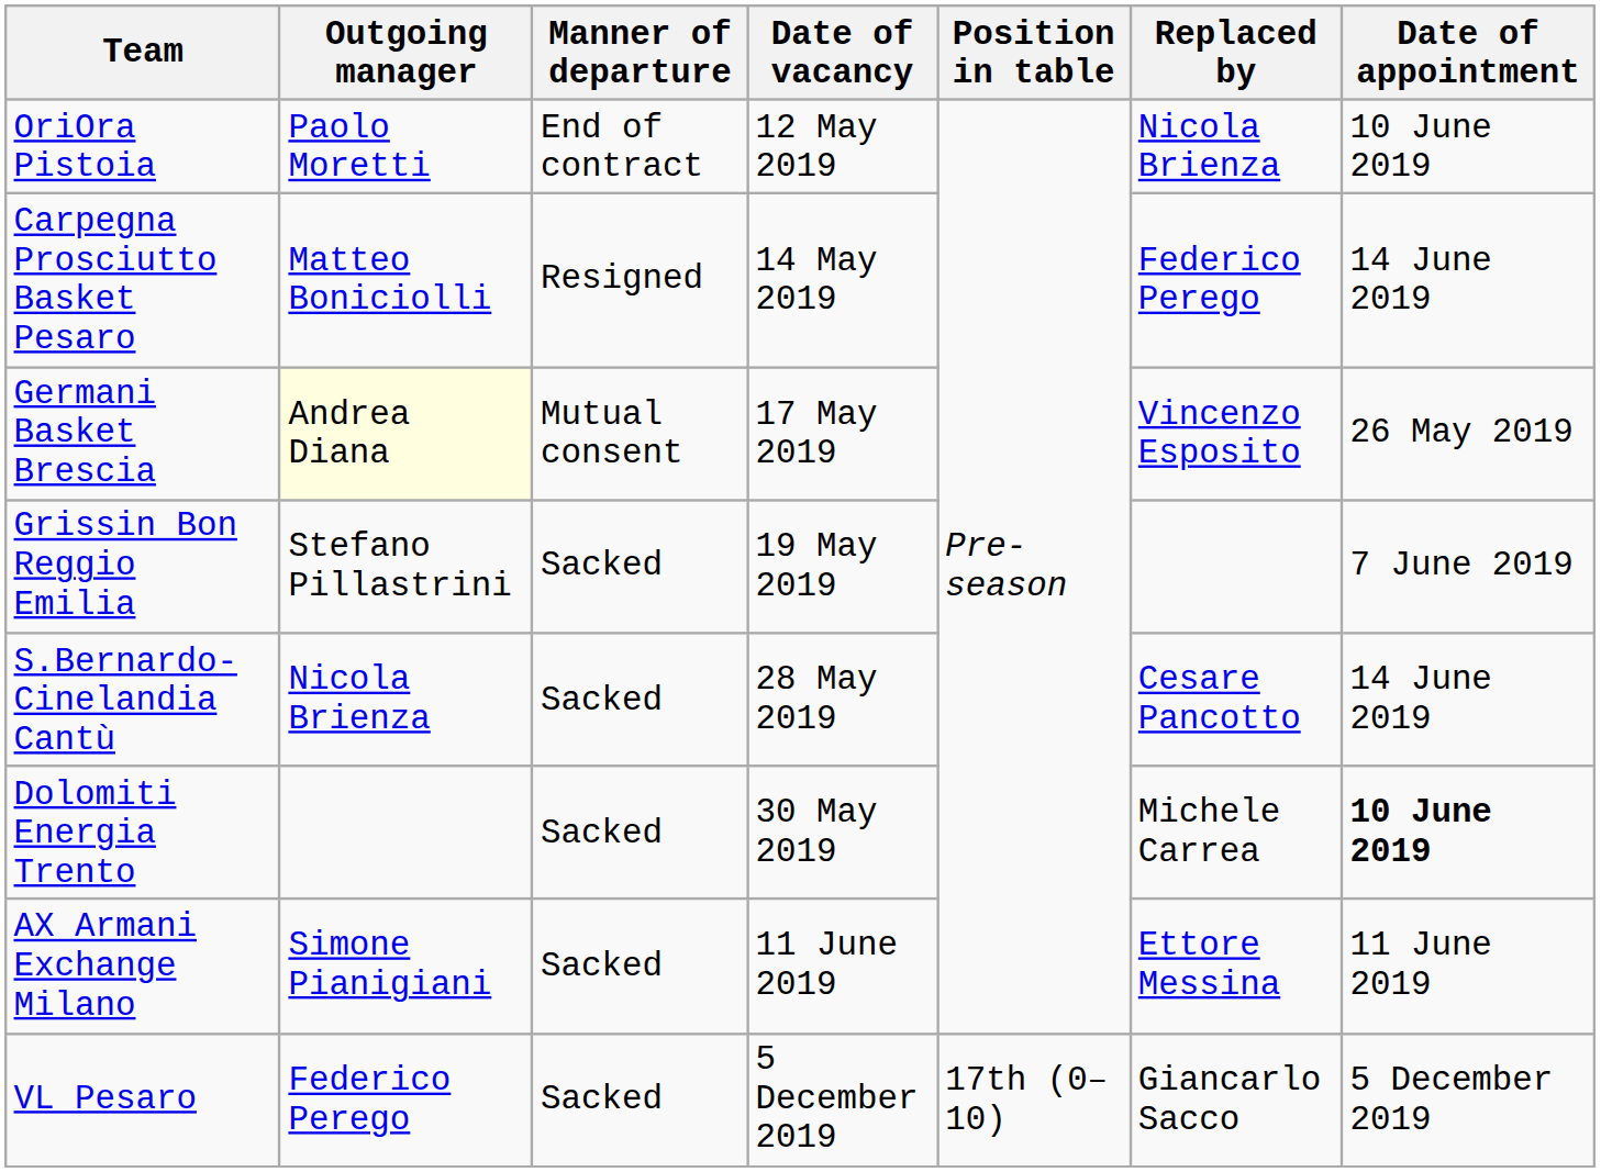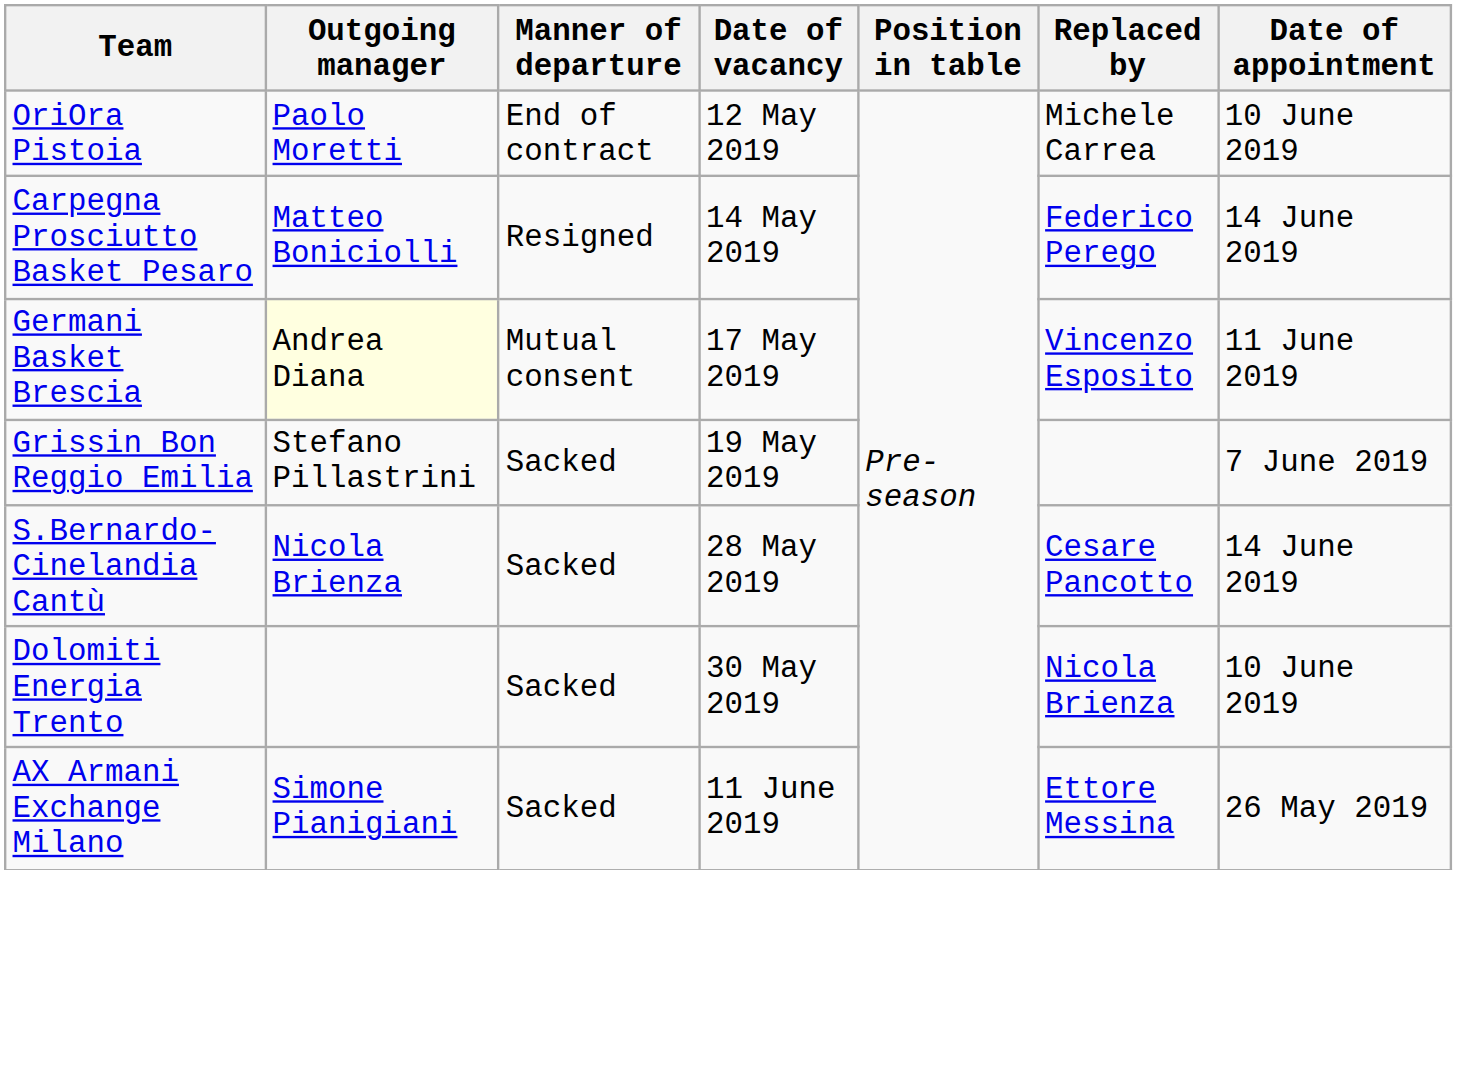OriOra Pistoia | Replaced by: Nicola Brienza -> Michele Carrea
Germani Basket Brescia | Date of appointment: 26 May 2019 -> 11 June 2019
Dolomiti Energia Trento | Replaced by: Michele Carrea -> Nicola Brienza
Dolomiti Energia Trento | Date of appointment: bold -> normal
AX Armani Exchange Milano | Date of appointment: 11 June 2019 -> 26 May 2019
- row: VL Pesaro | Federico Perego | Sacked | 5 December 2019 | 17th (0–10) | Giancarlo Sacco | 5 December 2019
